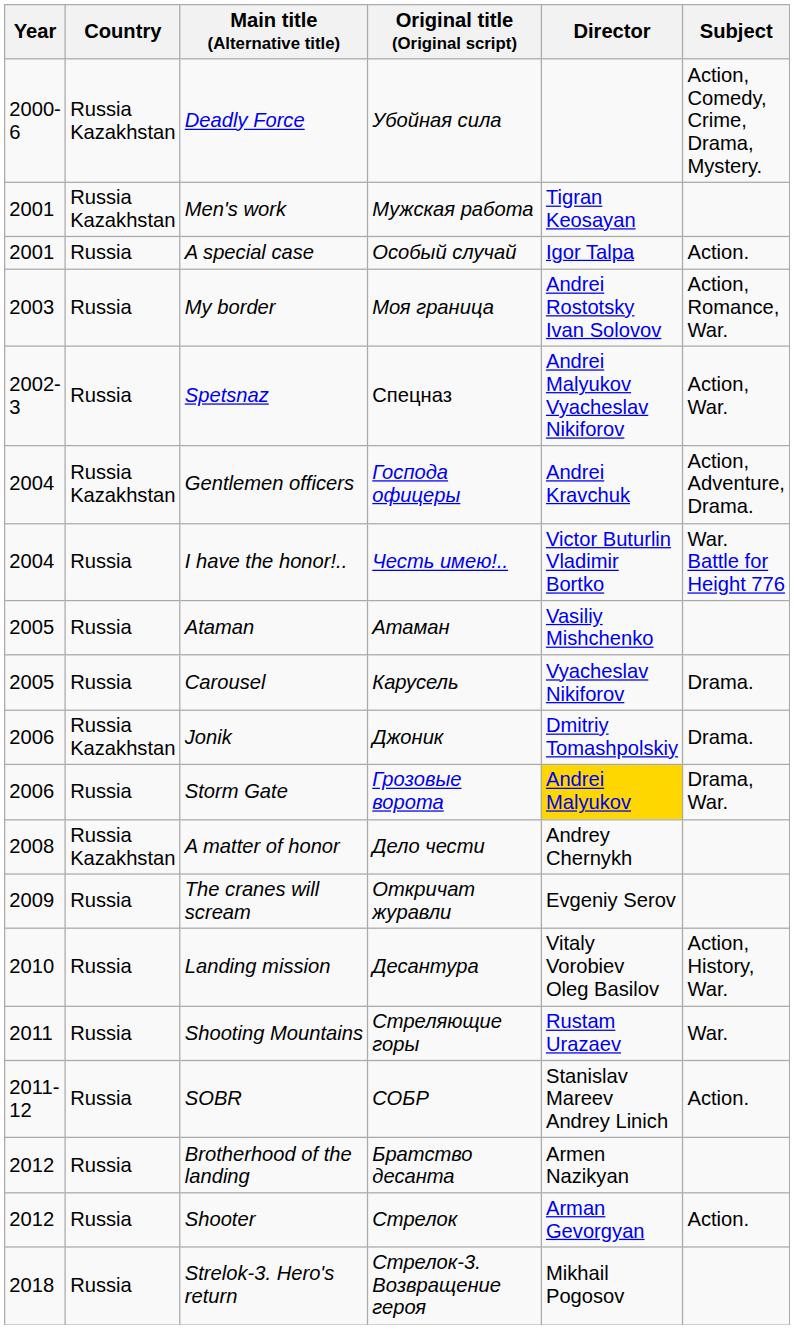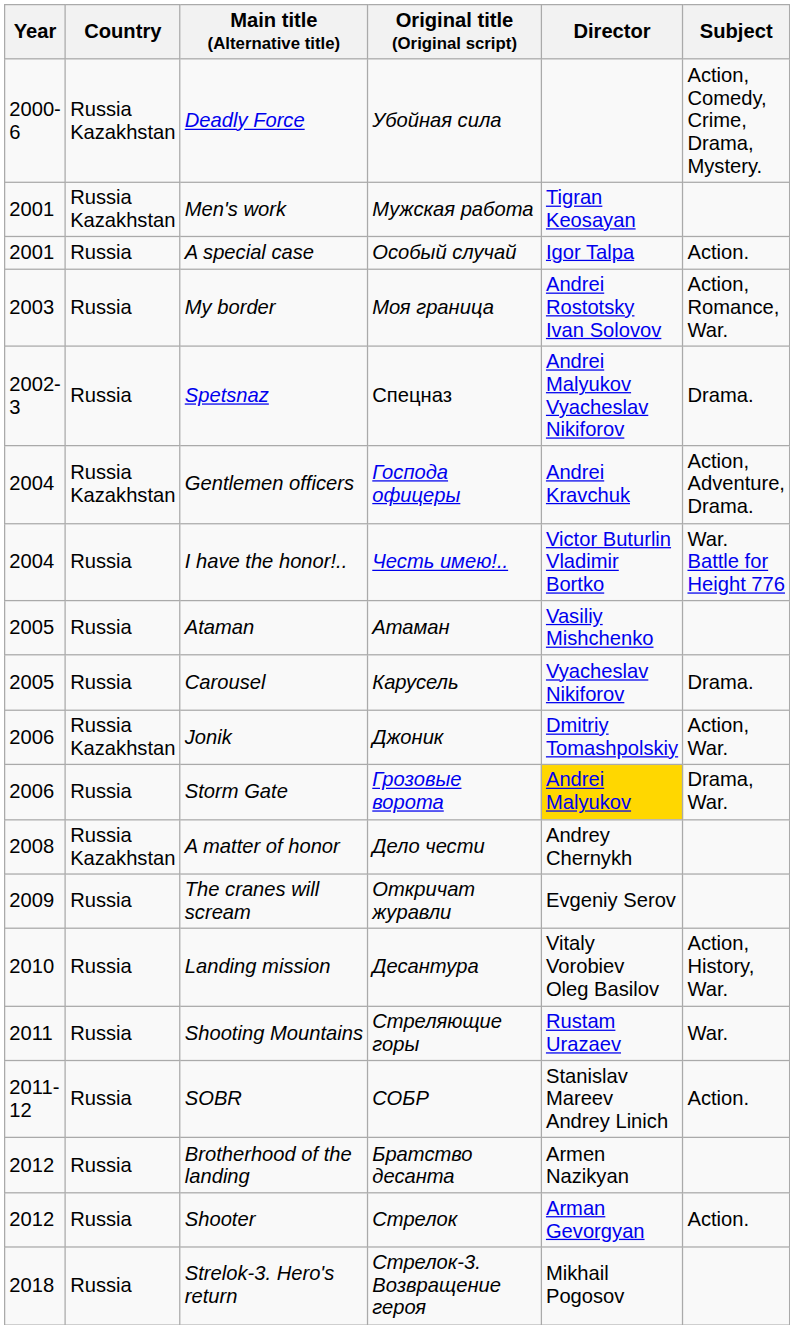Spetsnaz | Subject: Action, War. -> Drama.
Jonik | Subject: Drama. -> Action, War.
